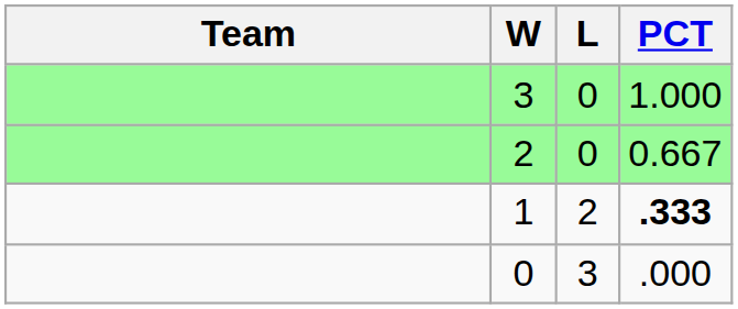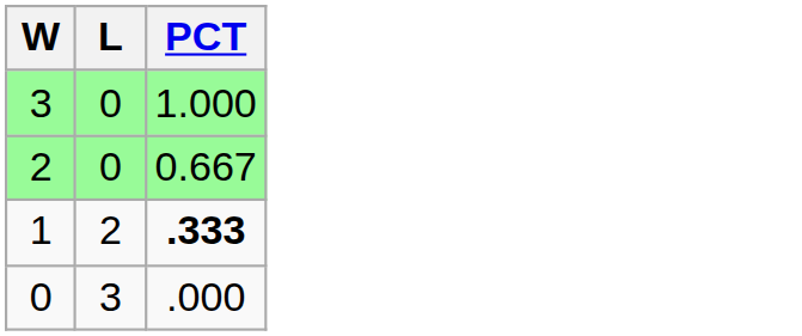- column: Team
